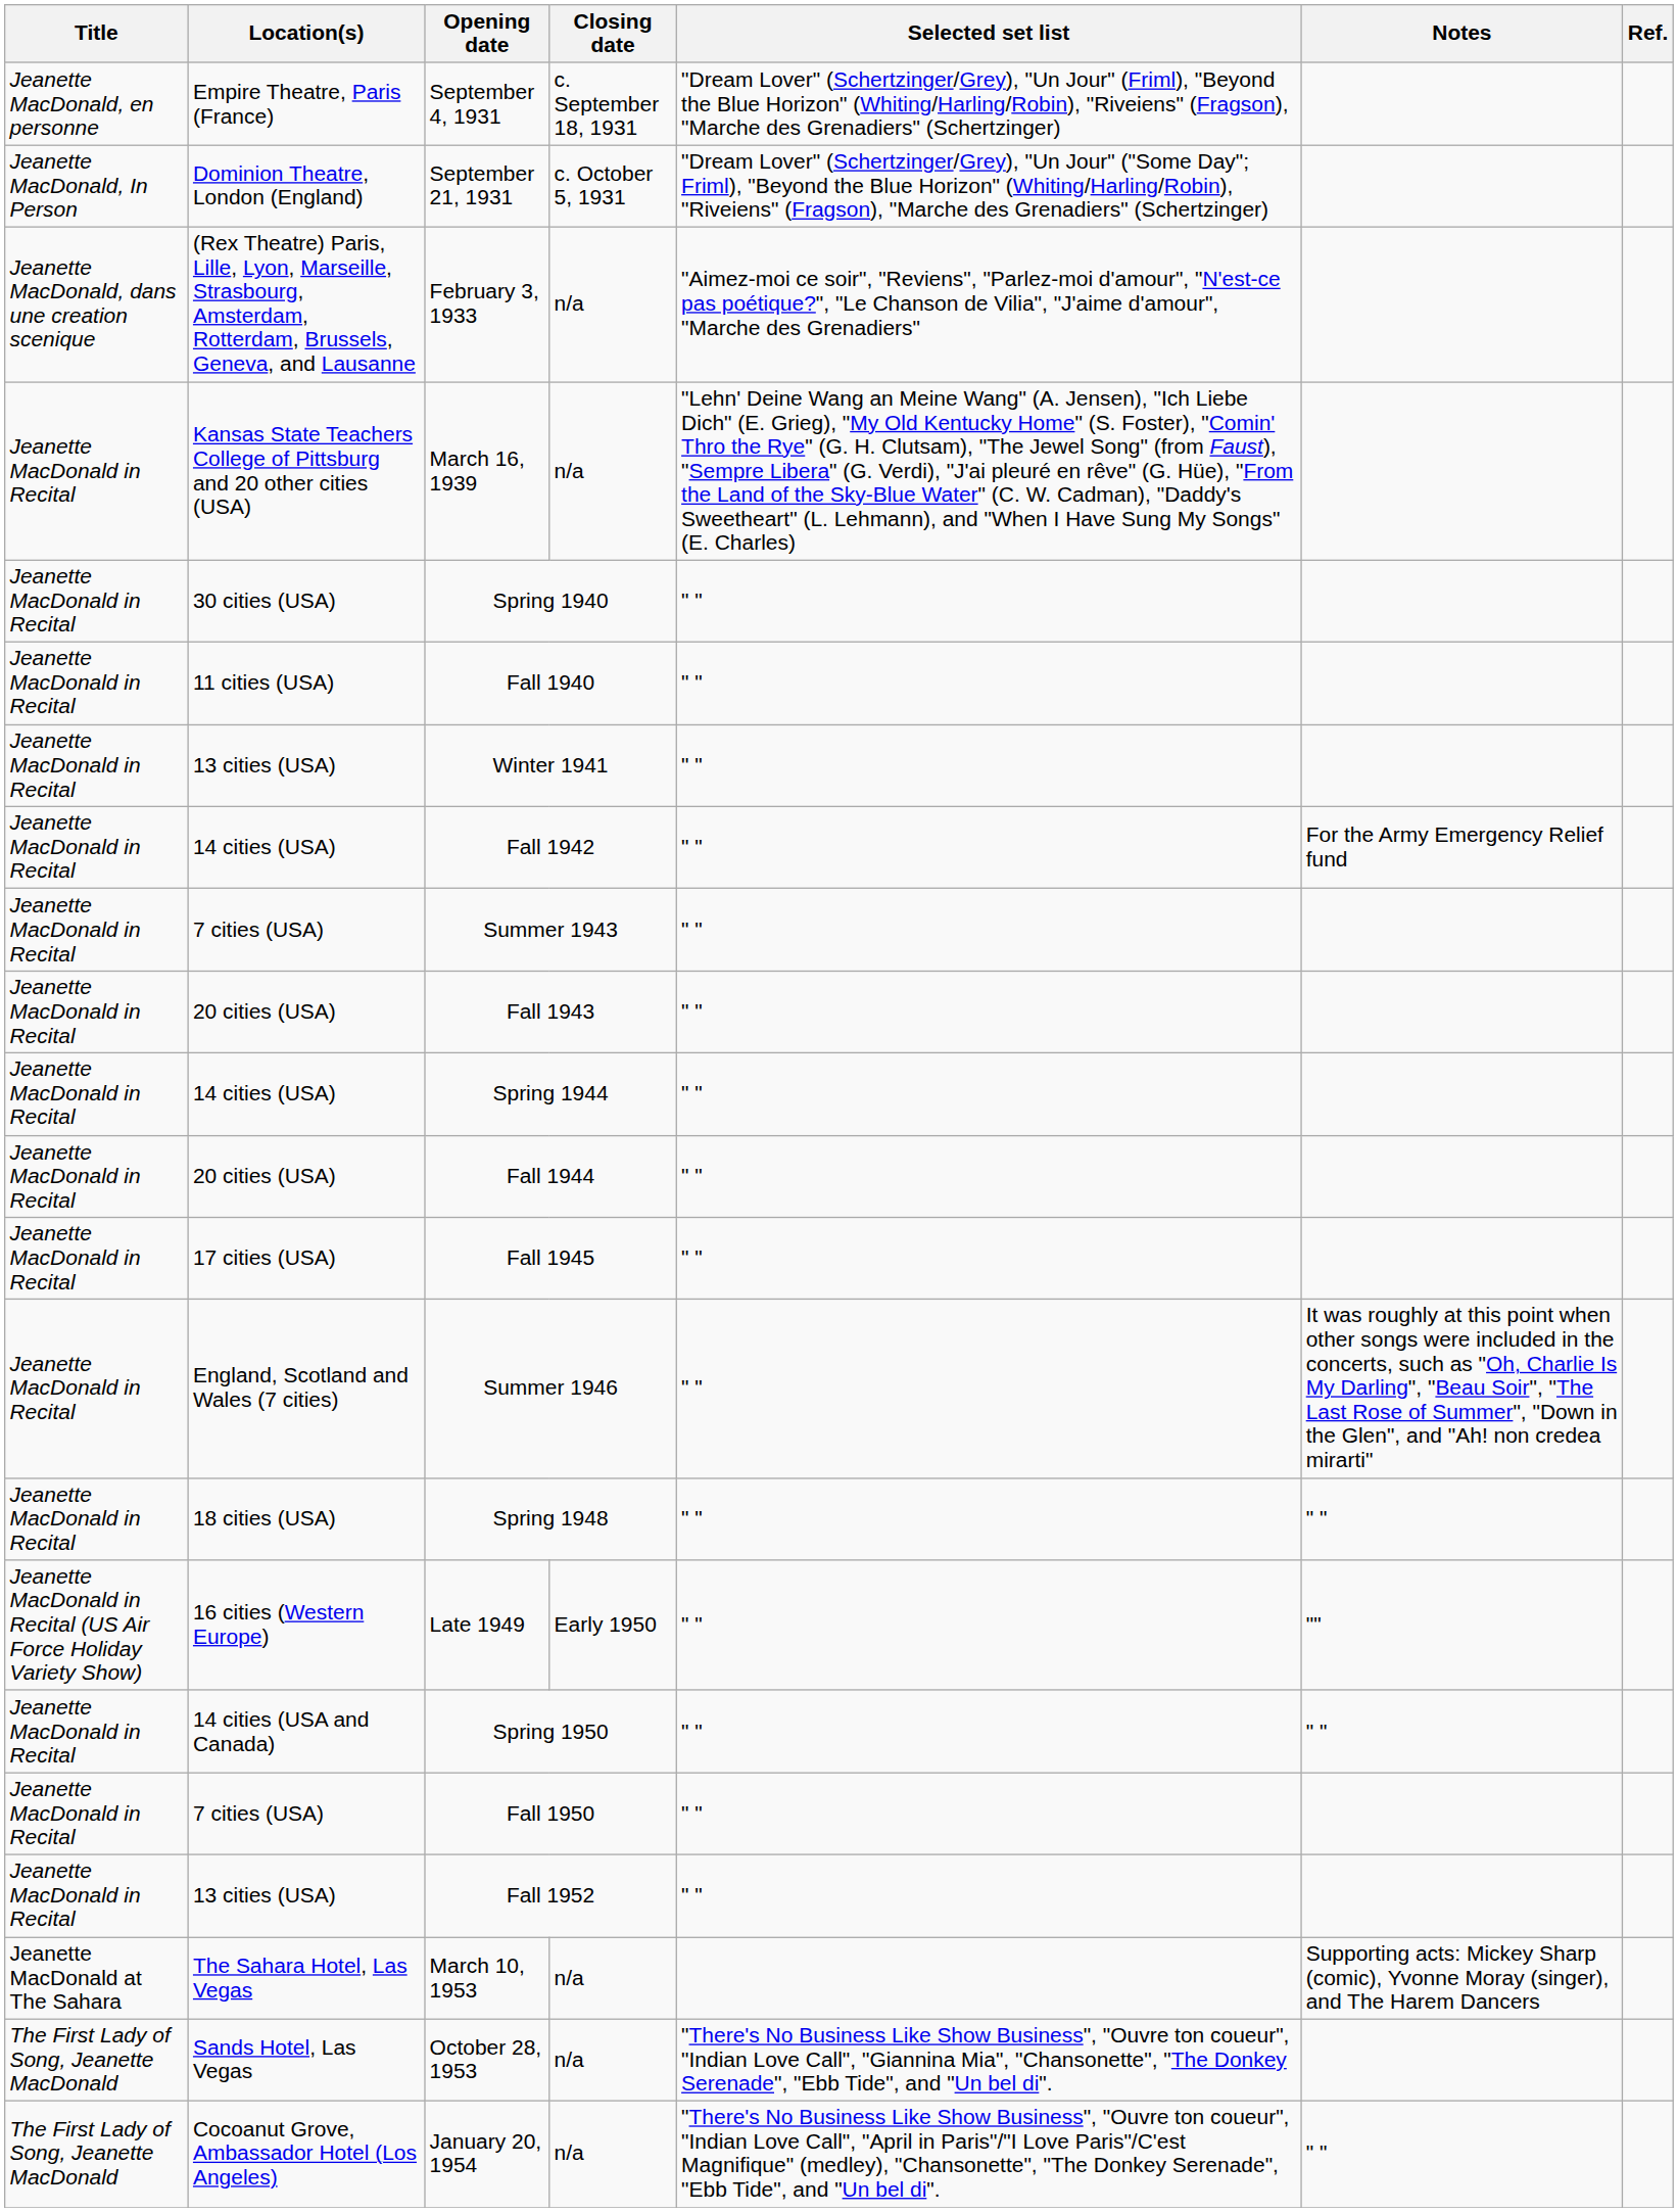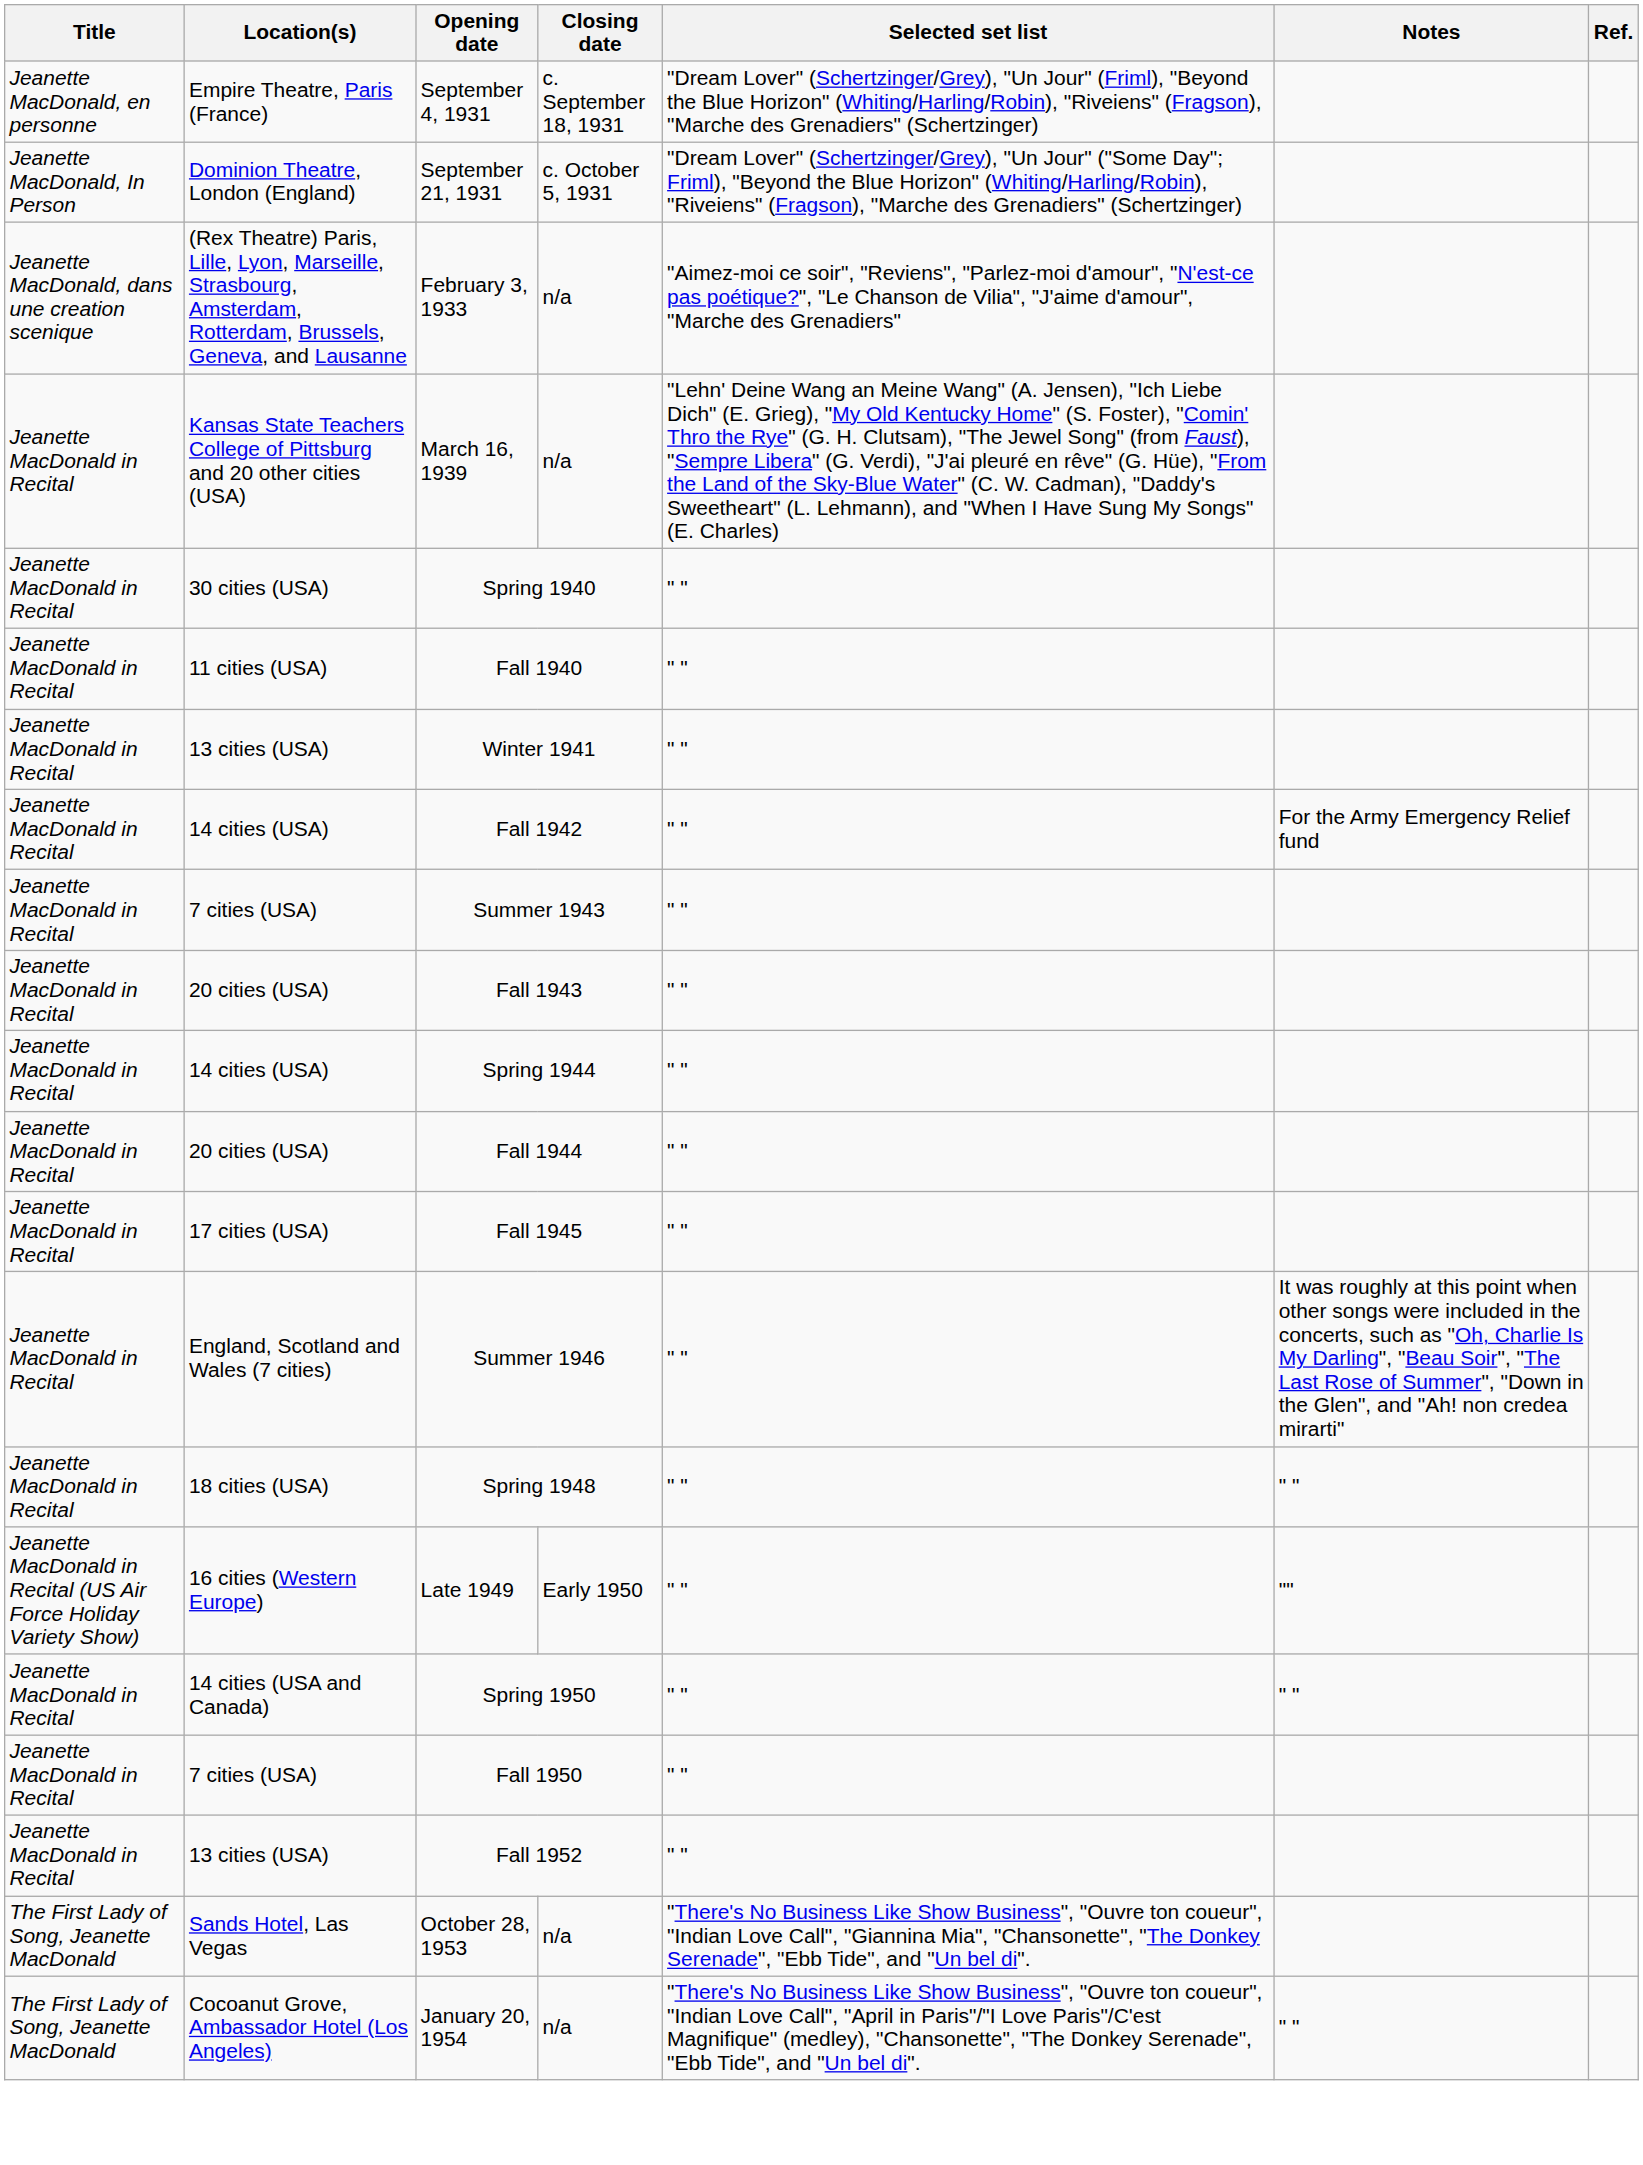- row: Jeanette MacDonald at The Sahara | The Sahara Hotel, Las Vegas | March 10, 1953 | n/a | Supporting acts: Mickey Sharp (comic), Yvonne Moray (singer), and The Harem Dancers
